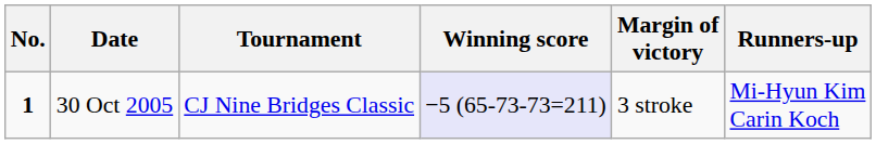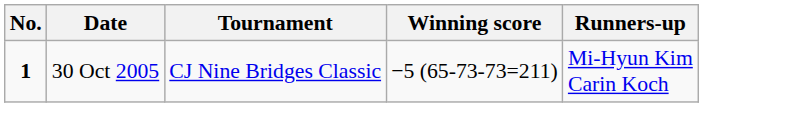- column: Margin of victory | 3 stroke
30 Oct 2005 | Winning score: lavender background -> no background
